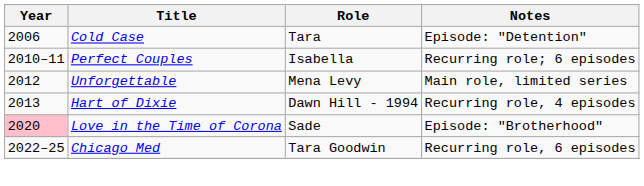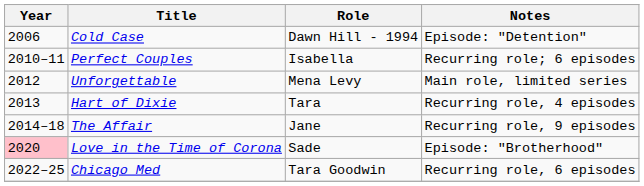Cold Case | Role: Tara -> Dawn Hill - 1994
Hart of Dixie | Role: Dawn Hill - 1994 -> Tara
+ row: 2014–18 | The Affair | Jane | Recurring role, 9 episodes
